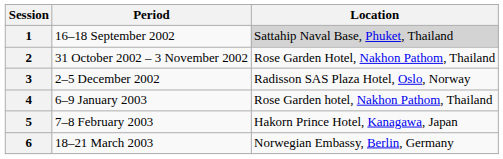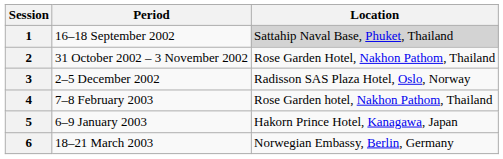4 | Period: 6–9 January 2003 -> 7–8 February 2003
5 | Period: 7–8 February 2003 -> 6–9 January 2003
